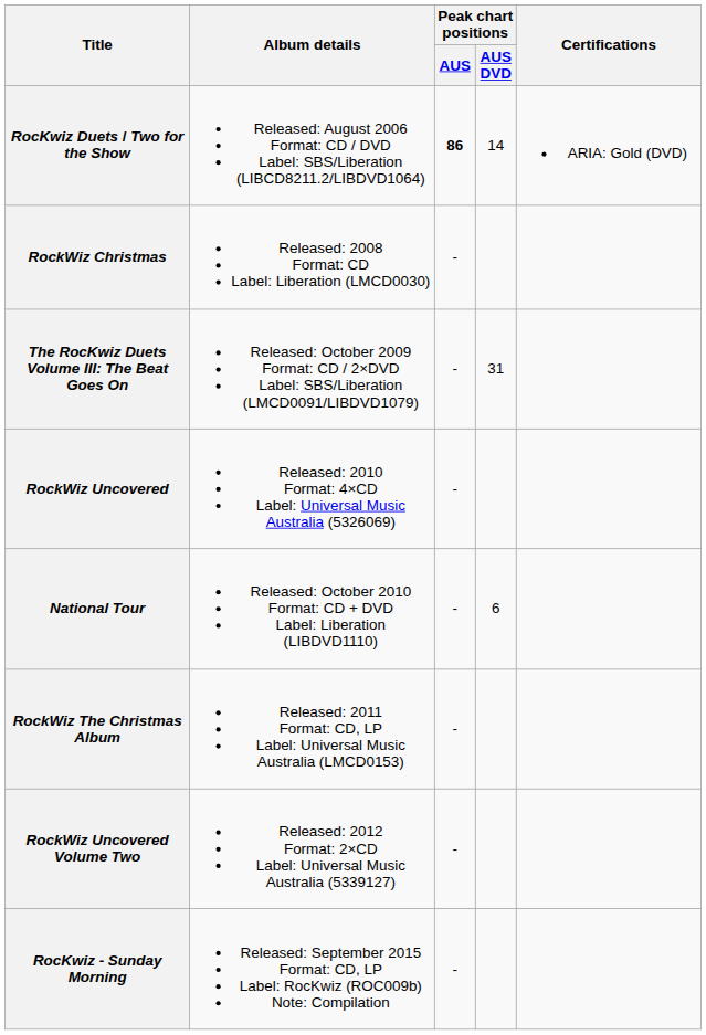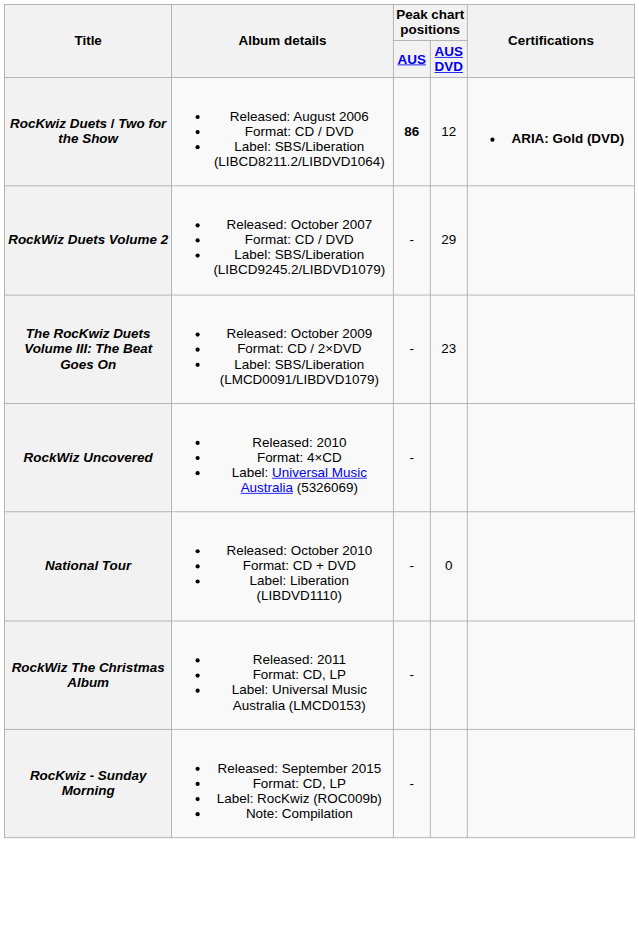RocKwiz Duets / Two for the Show | Peak chart positions / AUS DVD: 14 -> 12
RocKwiz Duets / Two for the Show | Certifications: normal -> bold
+ row: RockWiz Duets Volume 2 | Released: October 2007 Format: CD / DVD Label: SBS/Liberation (LIBCD9245.2/LIBDVD1079) | - | 29
- row: RockWiz Christmas | Released: 2008 Format: CD Label: Liberation (LMCD0030) | -
The RocKwiz Duets Volume III: The Beat Goes On | Peak chart positions / AUS DVD: 31 -> 23
National Tour | Peak chart positions / AUS DVD: 6 -> 0
- row: RockWiz Uncovered Volume Two | Released: 2012 Format: 2×CD Label: Universal Music Australia (5339127) | -
